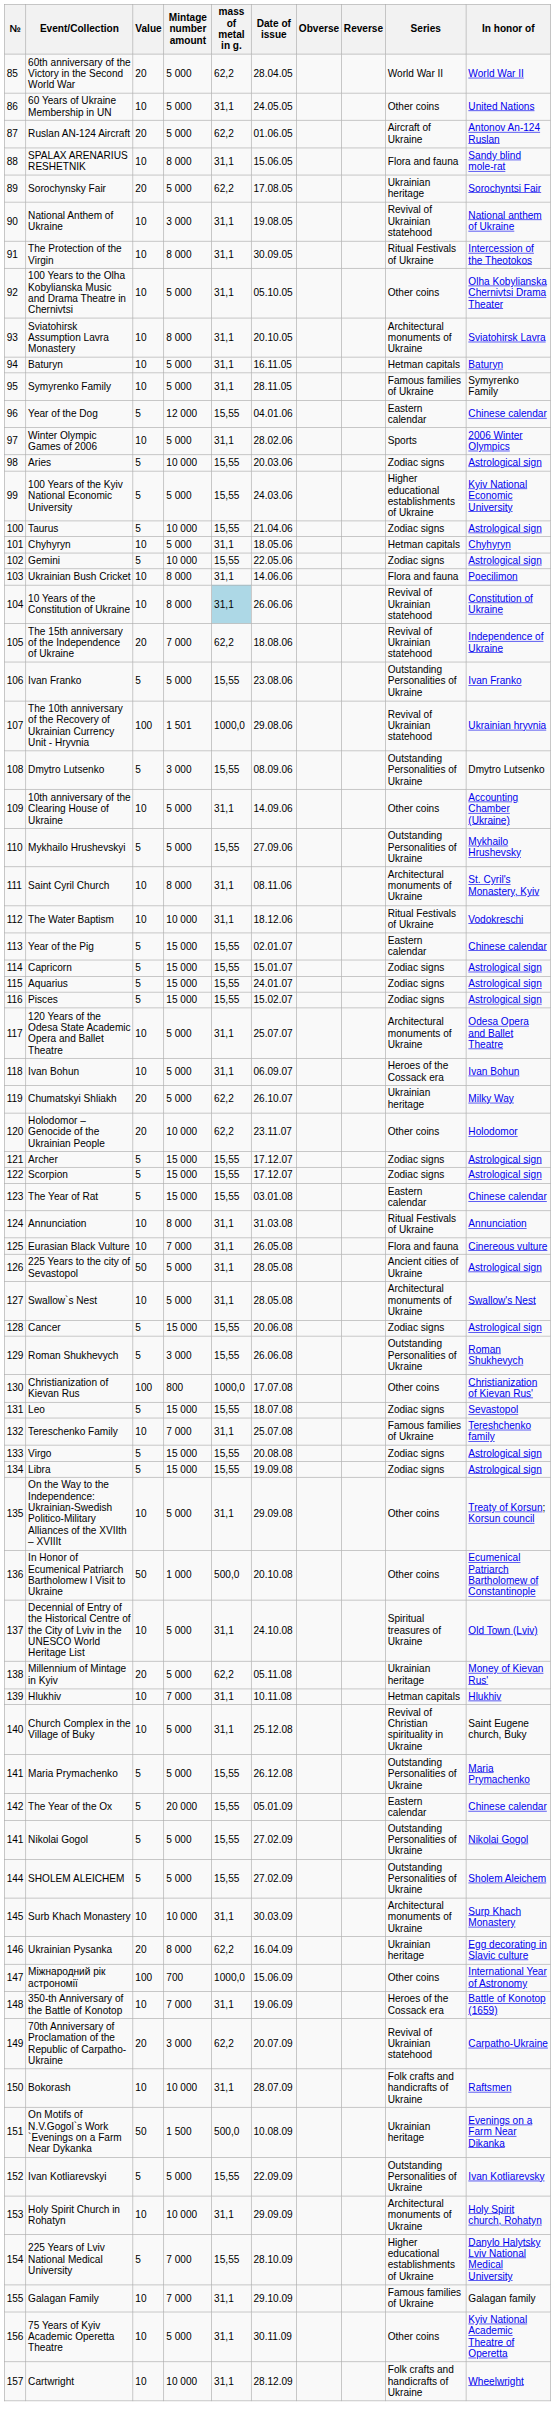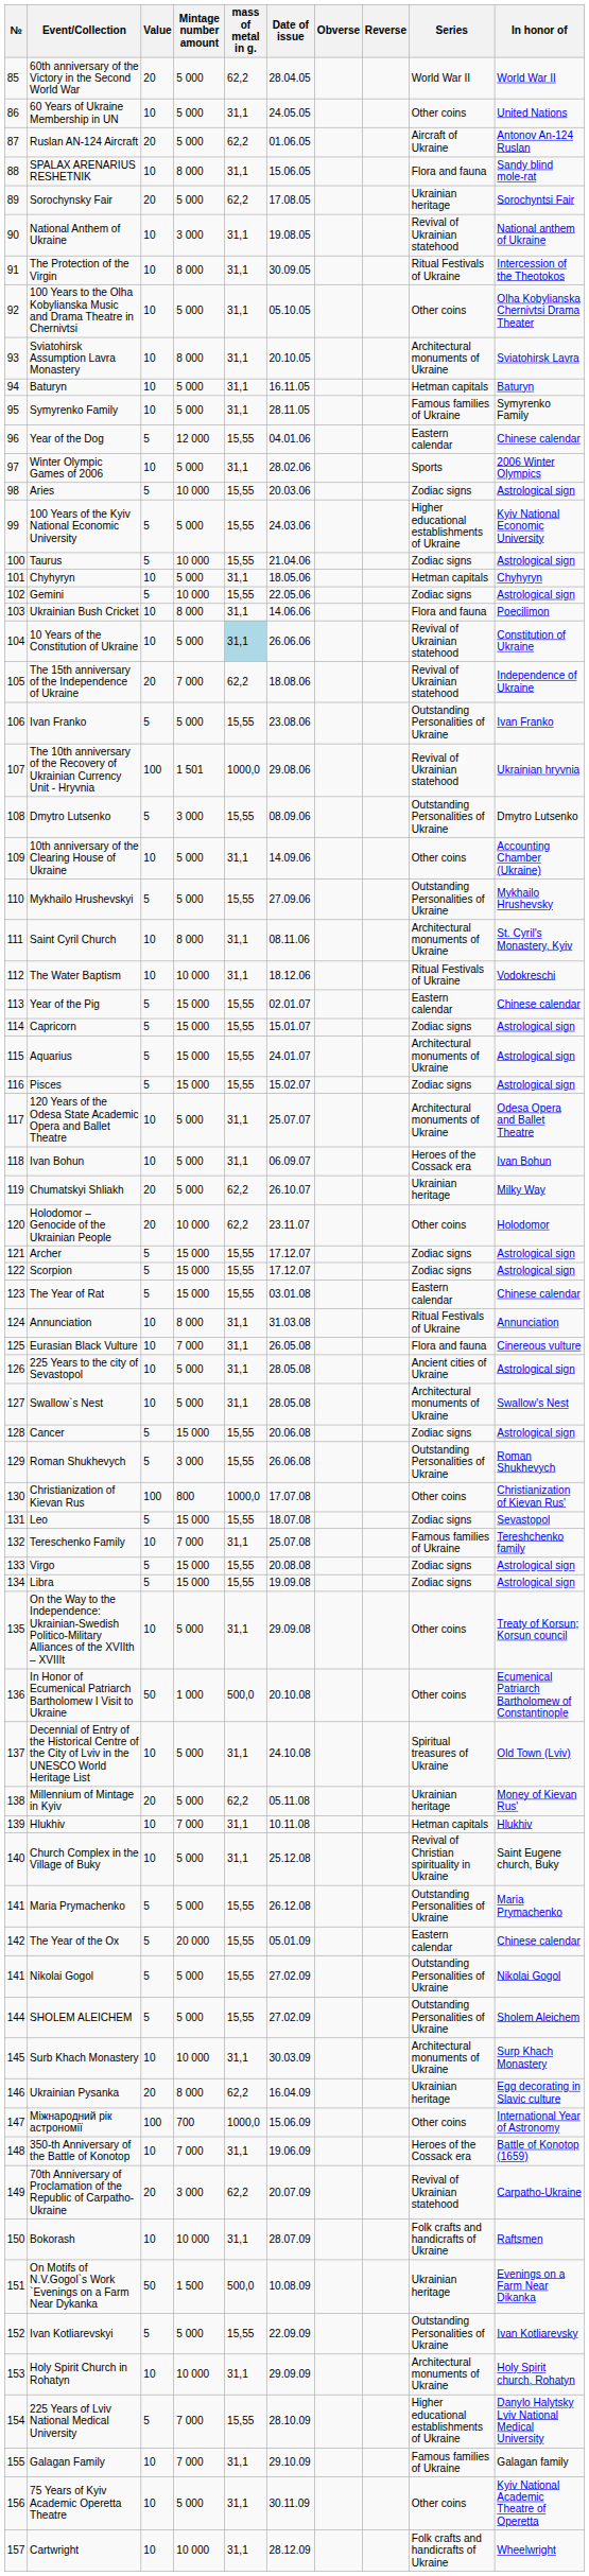10 Years of the Constitution of Ukraine | Mintage number amount: 8 000 -> 5 000
Aquarius | Series: Zodiac signs -> Architectural monuments of Ukraine
225 Years to the city of Sevastopol | Value: 50 -> 10
